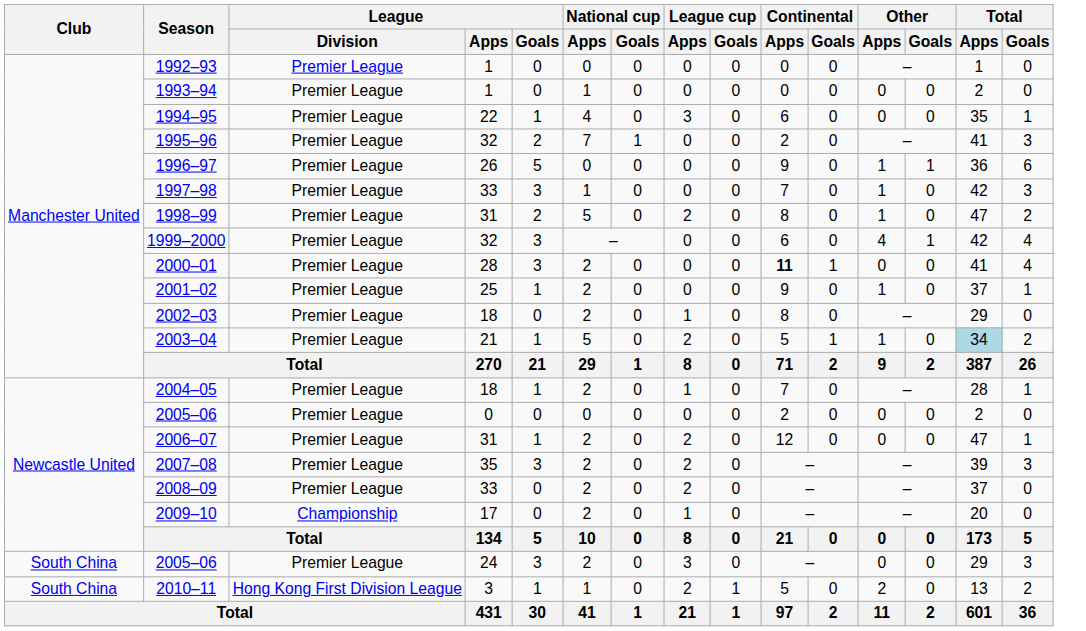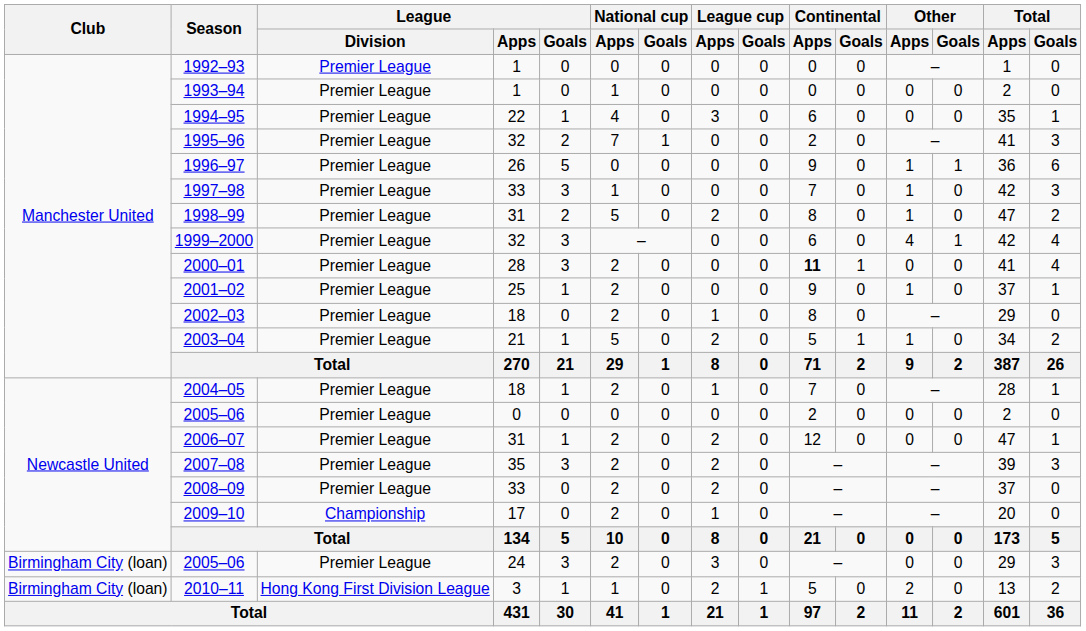2003–04 | Total / Apps: lightblue background -> no background
2005–06 / 24 | Club: South China -> Birmingham City (loan)
2010–11 | Club: South China -> Birmingham City (loan)
